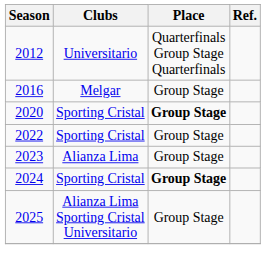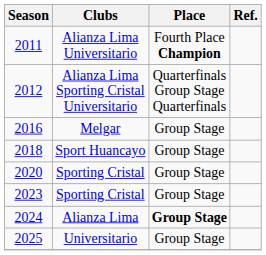+ row: 2011 | Alianza Lima Universitario | Fourth Place Champion
2012 | Clubs: Universitario -> Alianza Lima Sporting Cristal Universitario
+ row: 2018 | Sport Huancayo | Group Stage
2020 | Place: bold -> normal
- row: 2022 | Sporting Cristal | Group Stage
2023 | Clubs: Alianza Lima -> Sporting Cristal
2024 | Clubs: Sporting Cristal -> Alianza Lima
2025 | Clubs: Alianza Lima Sporting Cristal Universitario -> Universitario
